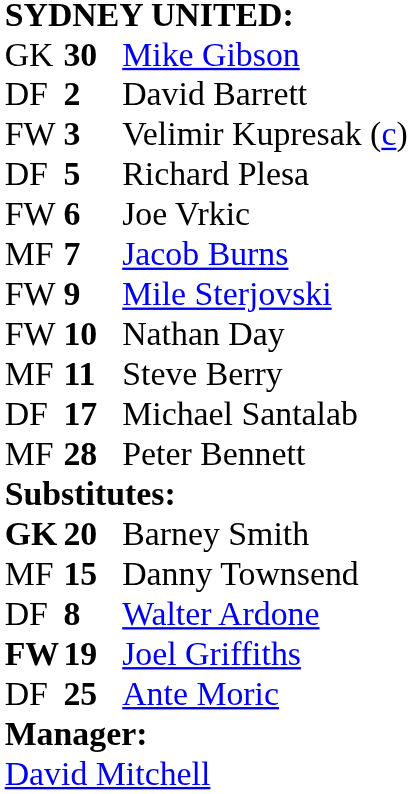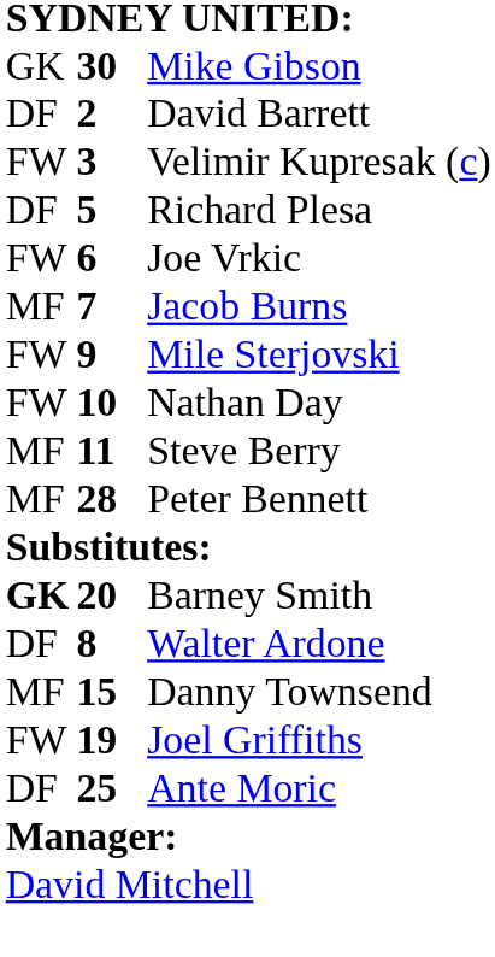- row: DF | 17 | Michael Santalab
rows swapped: Walter Ardone <-> Danny Townsend
Joel Griffiths | column 1: bold -> normal
